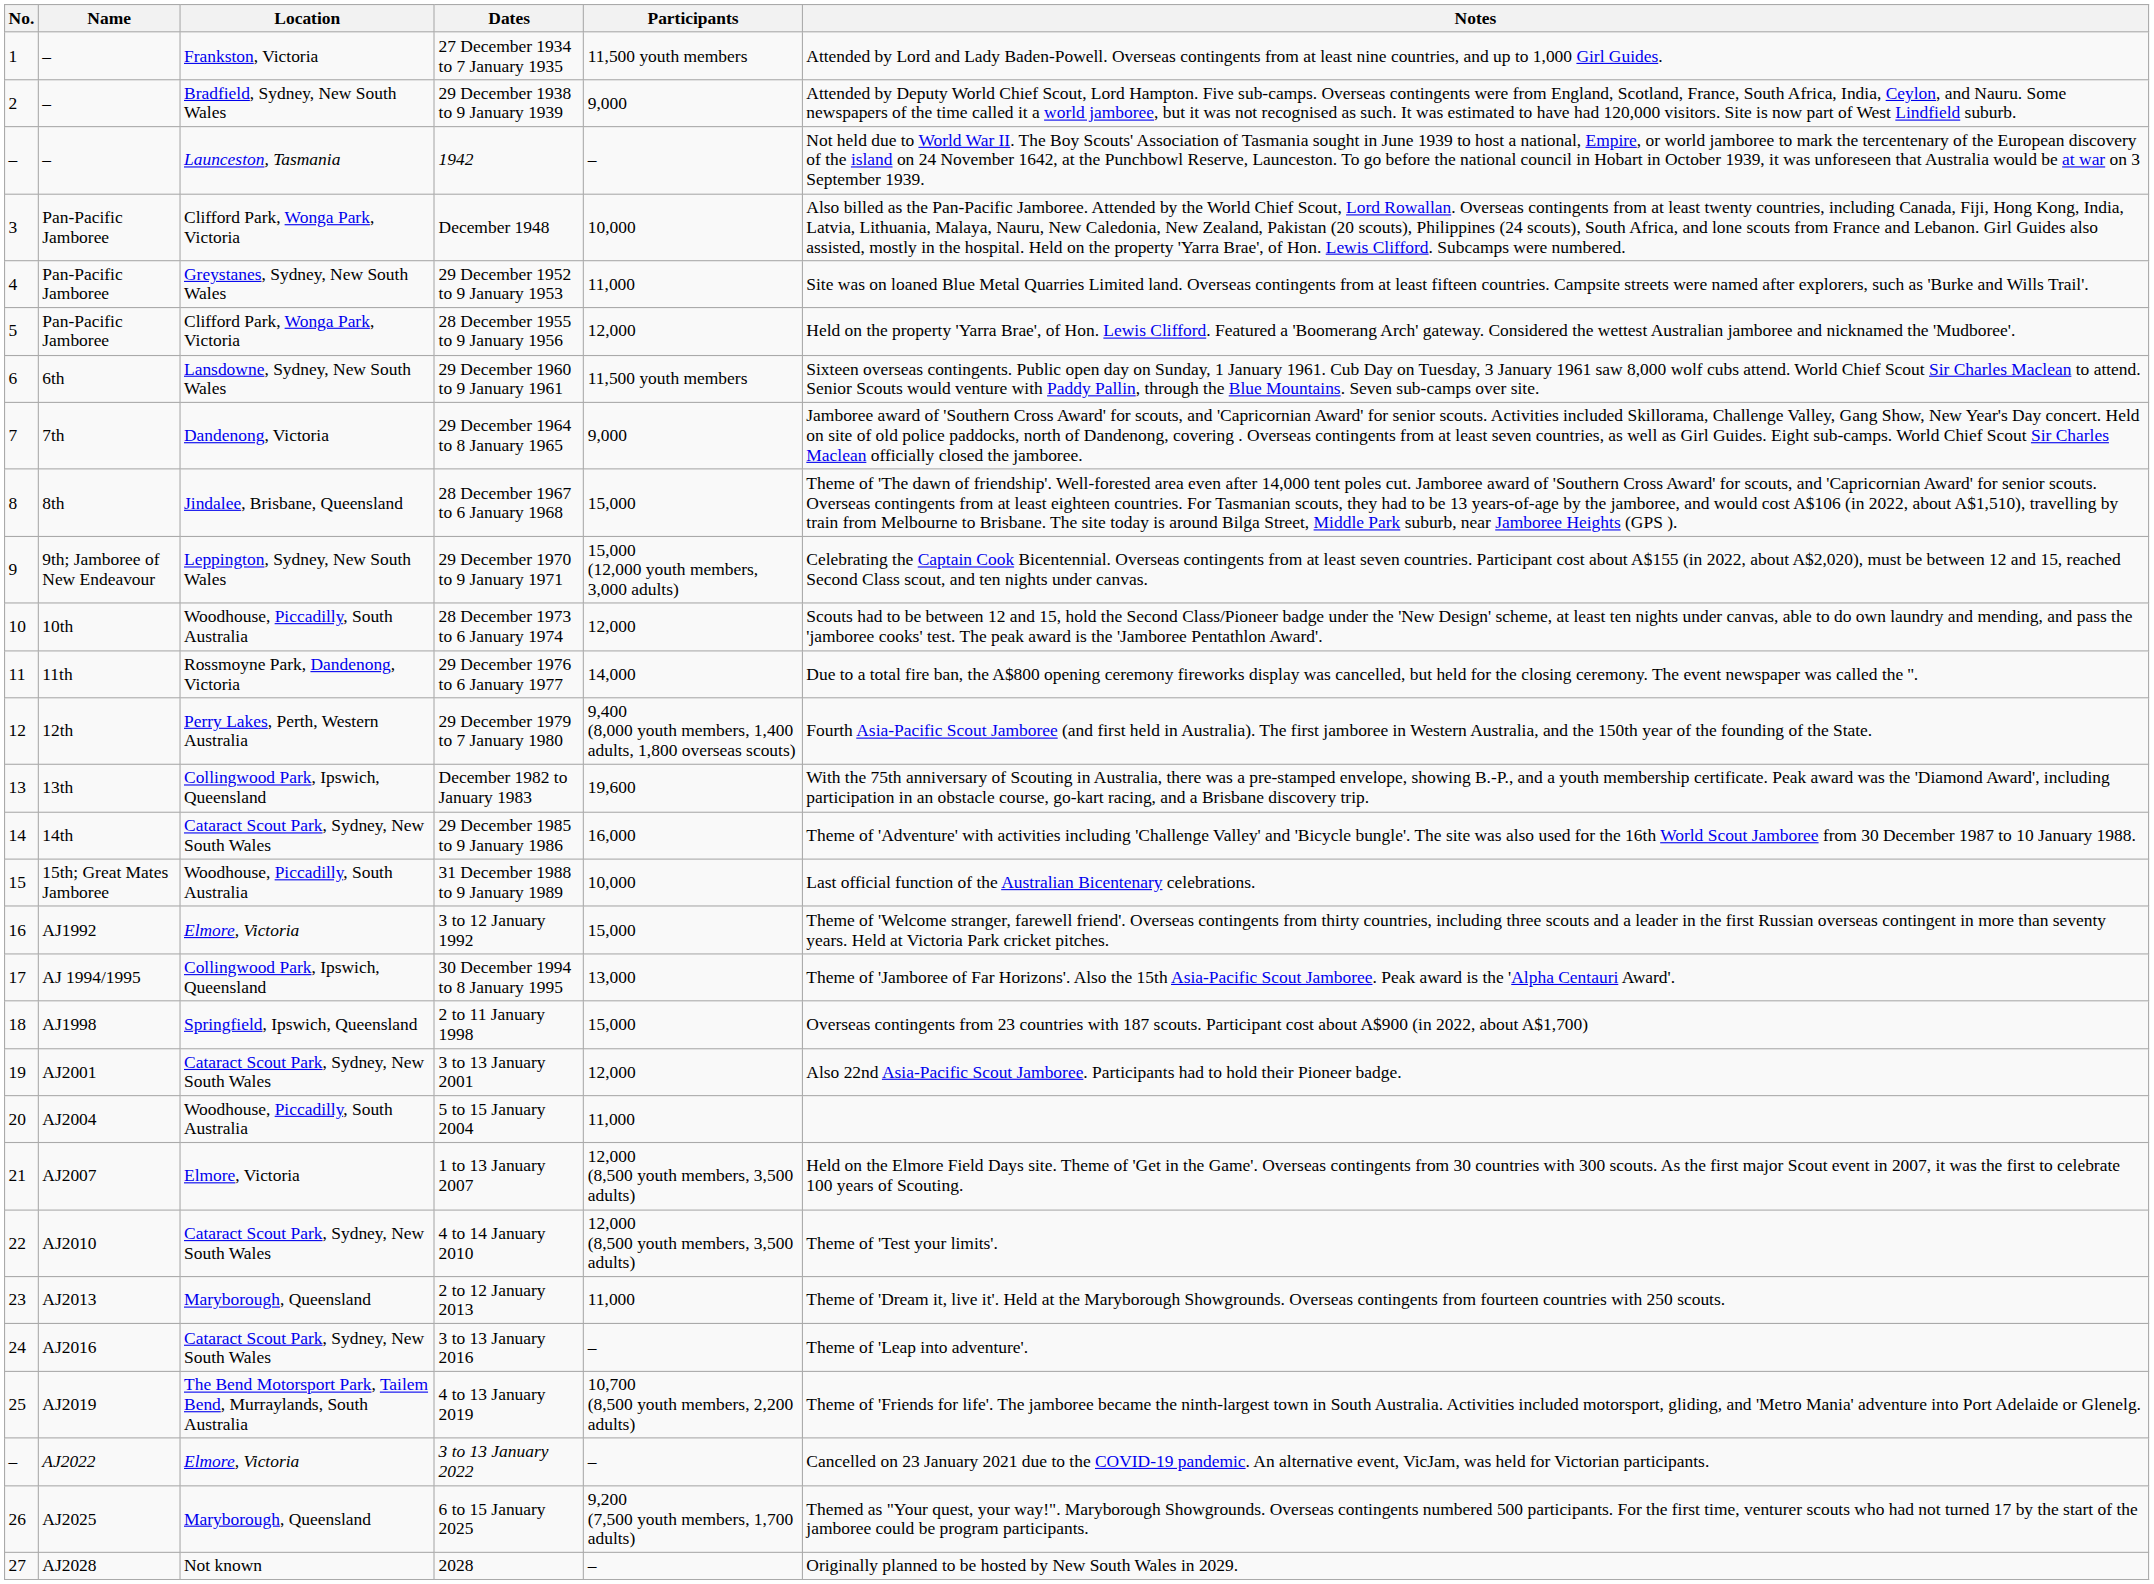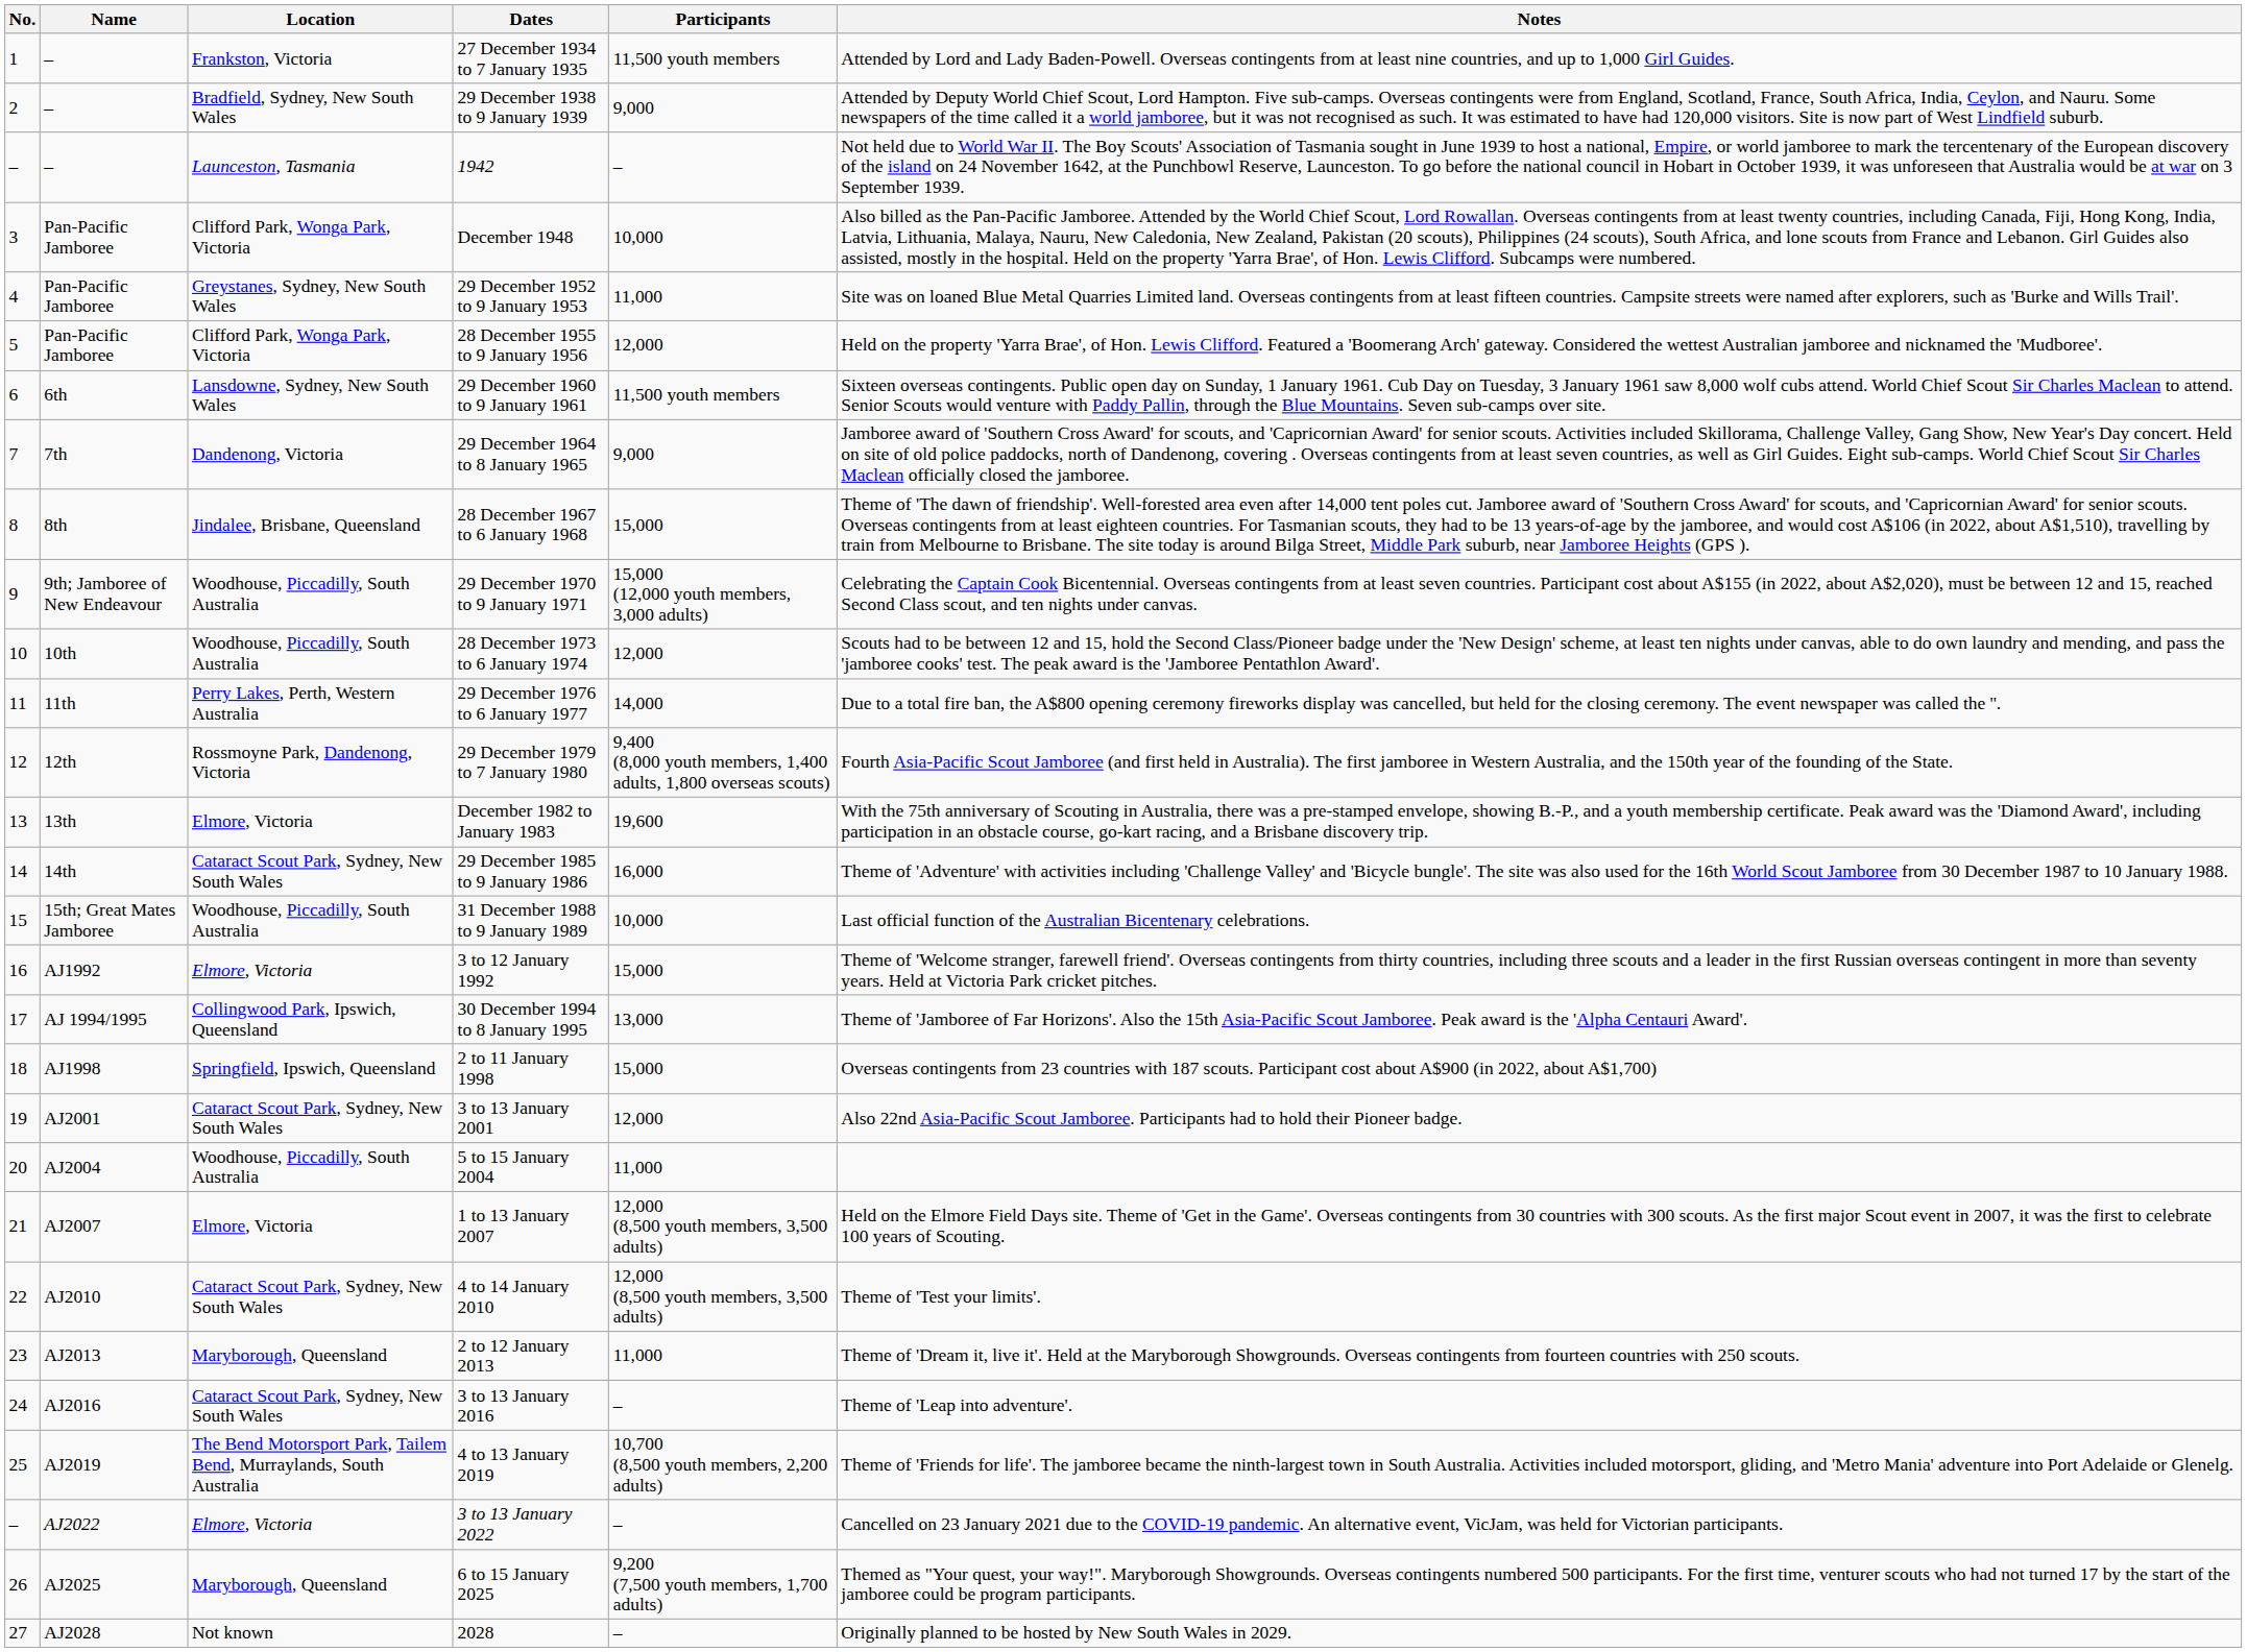29 December 1970 to 9 January 1971 | Location: Leppington, Sydney, New South Wales -> Woodhouse, Piccadilly, South Australia
29 December 1976 to 6 January 1977 | Location: Rossmoyne Park, Dandenong, Victoria -> Perry Lakes, Perth, Western Australia
29 December 1979 to 7 January 1980 | Location: Perry Lakes, Perth, Western Australia -> Rossmoyne Park, Dandenong, Victoria
December 1982 to January 1983 | Location: Collingwood Park, Ipswich, Queensland -> Elmore, Victoria
